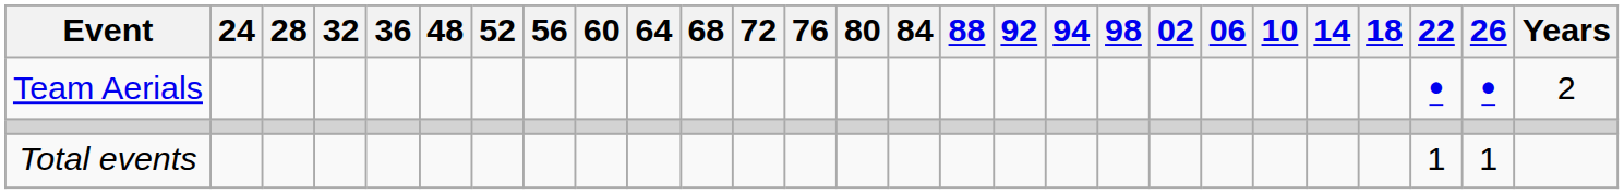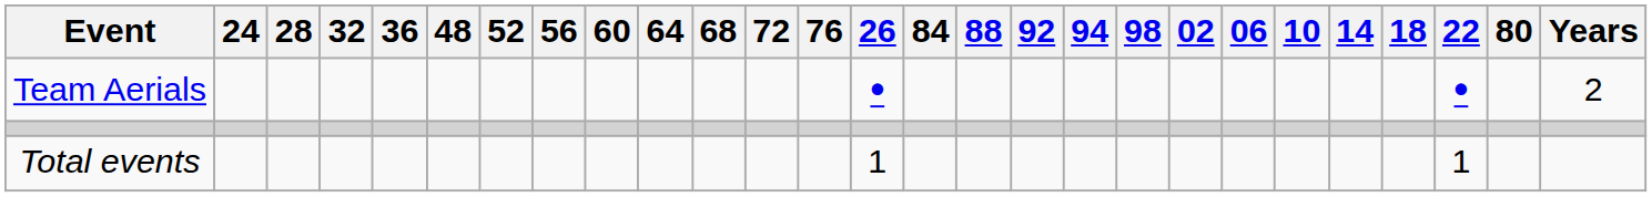columns swapped: 80 <-> 26
